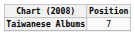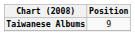Taiwanese Albums | Position: 7 -> 9
